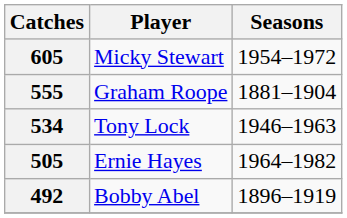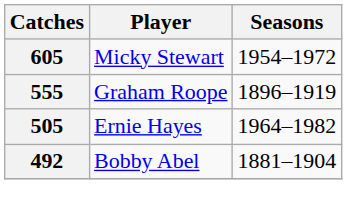555 | Seasons: 1881–1904 -> 1896–1919
- row: 534 | Tony Lock | 1946–1963
492 | Seasons: 1896–1919 -> 1881–1904
